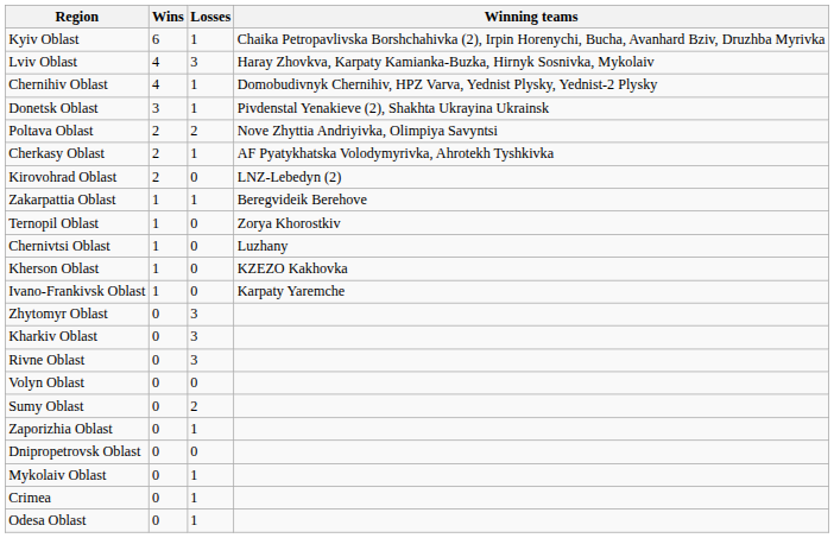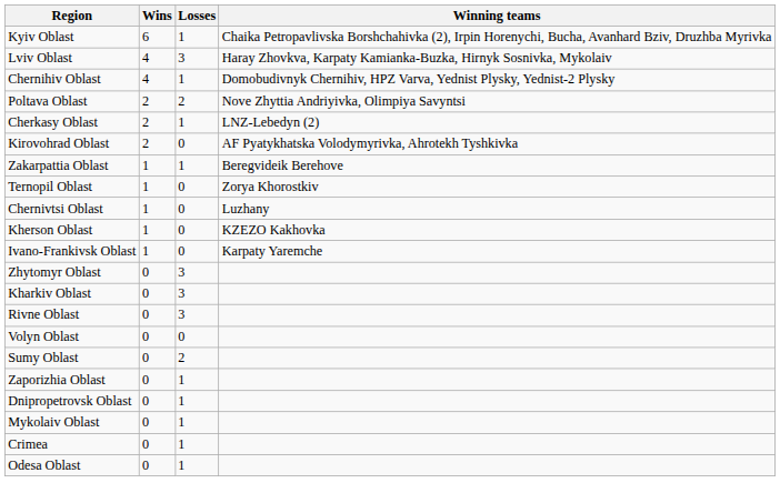- row: Donetsk Oblast | 3 | 1 | Pivdenstal Yenakieve (2), Shakhta Ukrayina Ukrainsk
Cherkasy Oblast | Winning teams: AF Pyatykhatska Volodymyrivka, Ahrotekh Tyshkivka -> LNZ-Lebedyn (2)
Kirovohrad Oblast | Winning teams: LNZ-Lebedyn (2) -> AF Pyatykhatska Volodymyrivka, Ahrotekh Tyshkivka
Dnipropetrovsk Oblast | Losses: 0 -> 1
